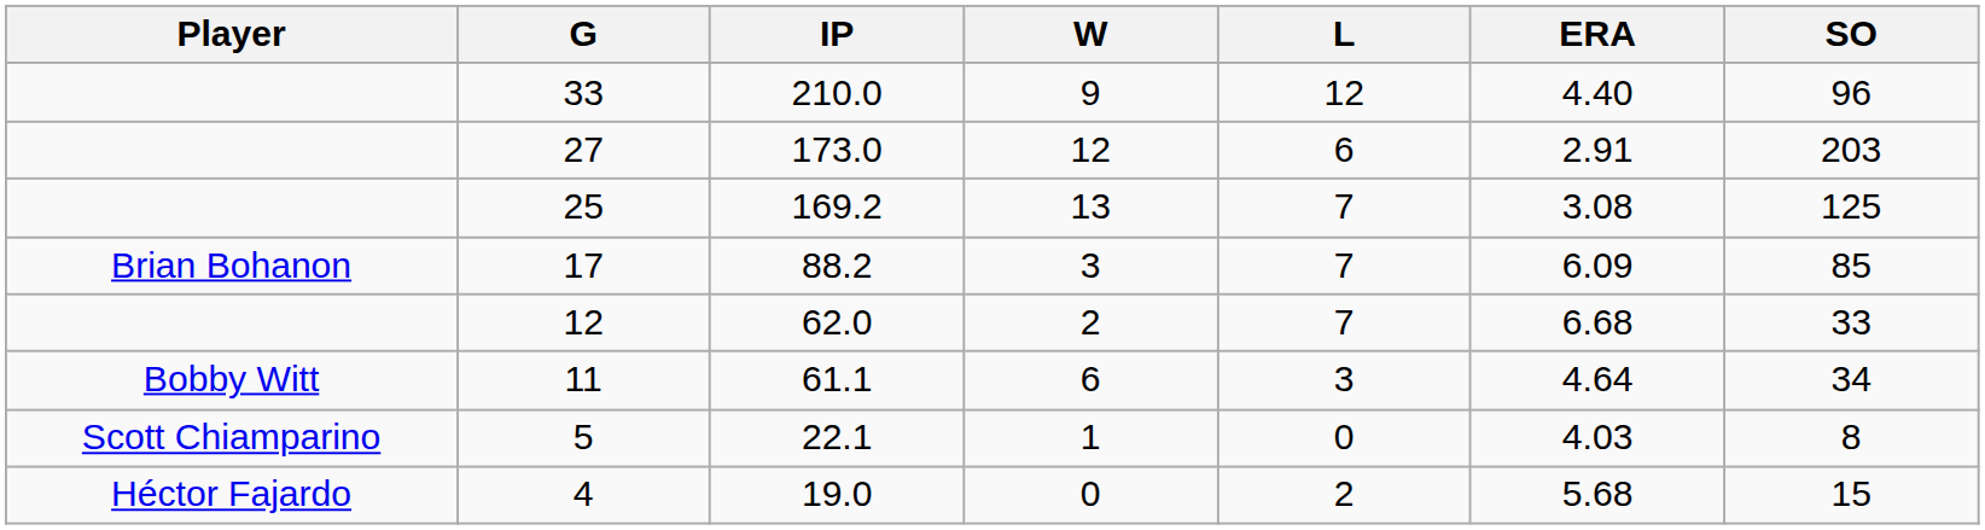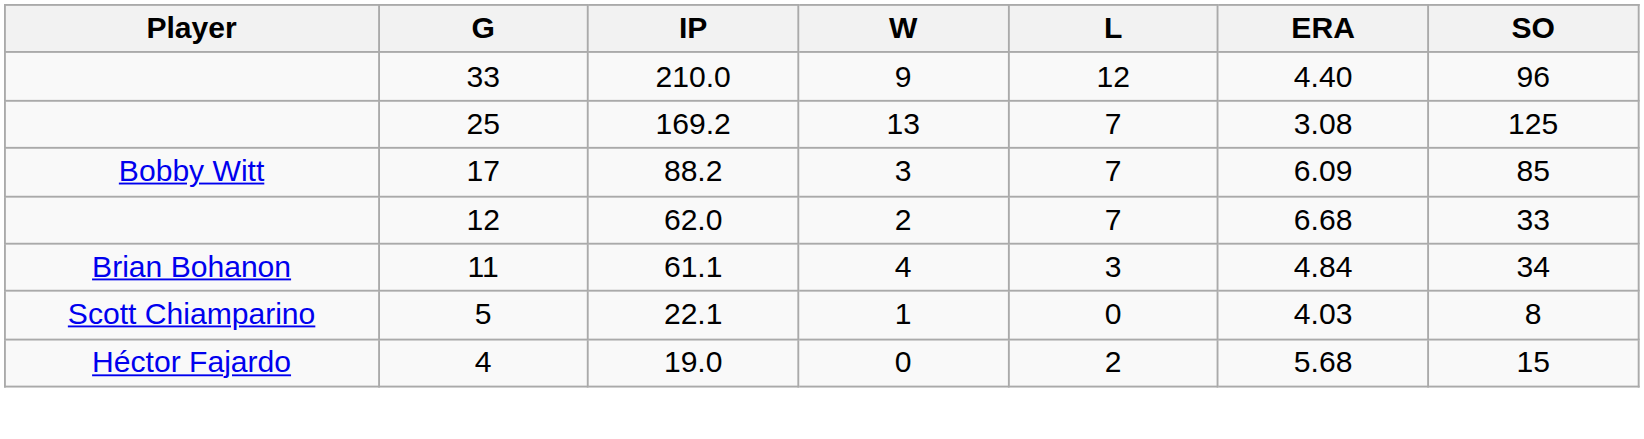- row: 27 | 173.0 | 12 | 6 | 2.91 | 203
17 | Player: Brian Bohanon -> Bobby Witt
11 | Player: Bobby Witt -> Brian Bohanon
11 | W: 6 -> 4
11 | ERA: 4.64 -> 4.84
